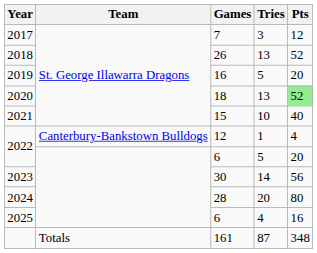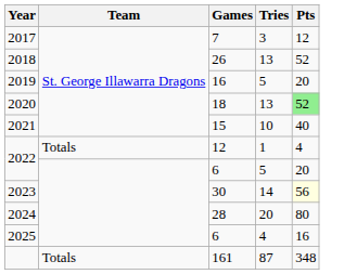2022 / 12 | Team: Canterbury-Bankstown Bulldogs -> Totals
2023 | Pts: no background -> lightyellow background
